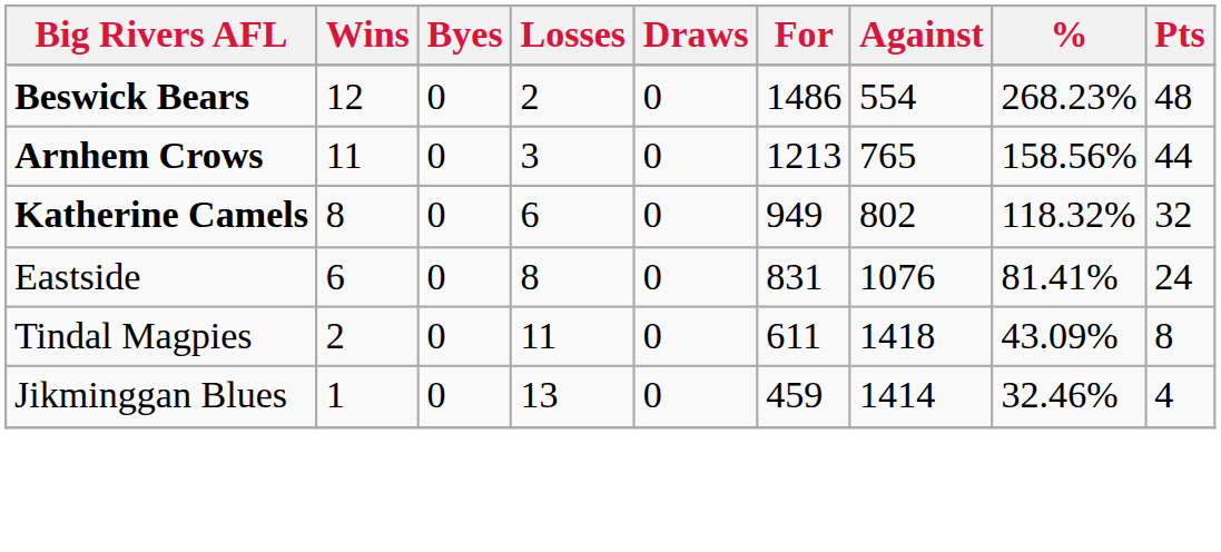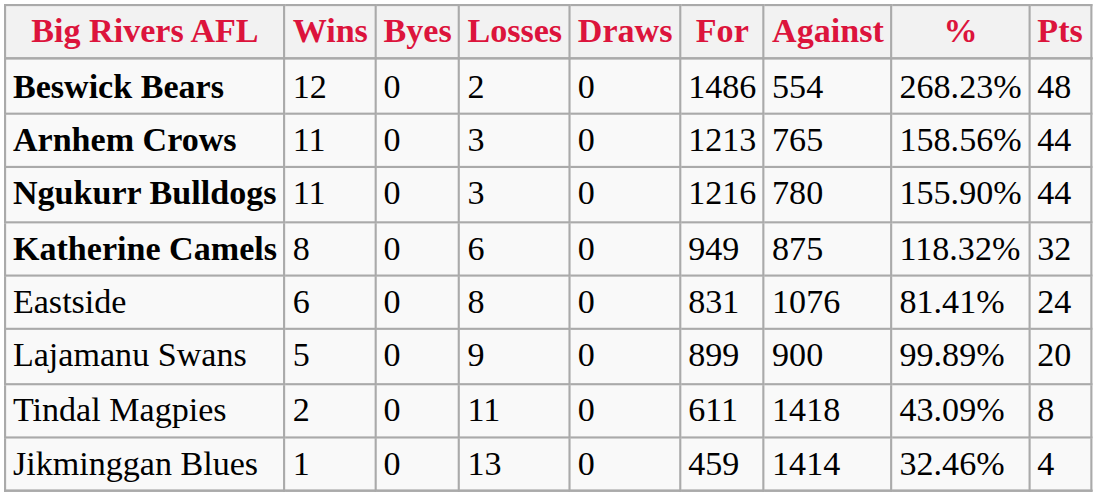+ row: Ngukurr Bulldogs | 11 | 0 | 3 | 0 | 1216 | 780 | 155.90% | 44
Katherine Camels | Against: 802 -> 875
+ row: Lajamanu Swans | 5 | 0 | 9 | 0 | 899 | 900 | 99.89% | 20
